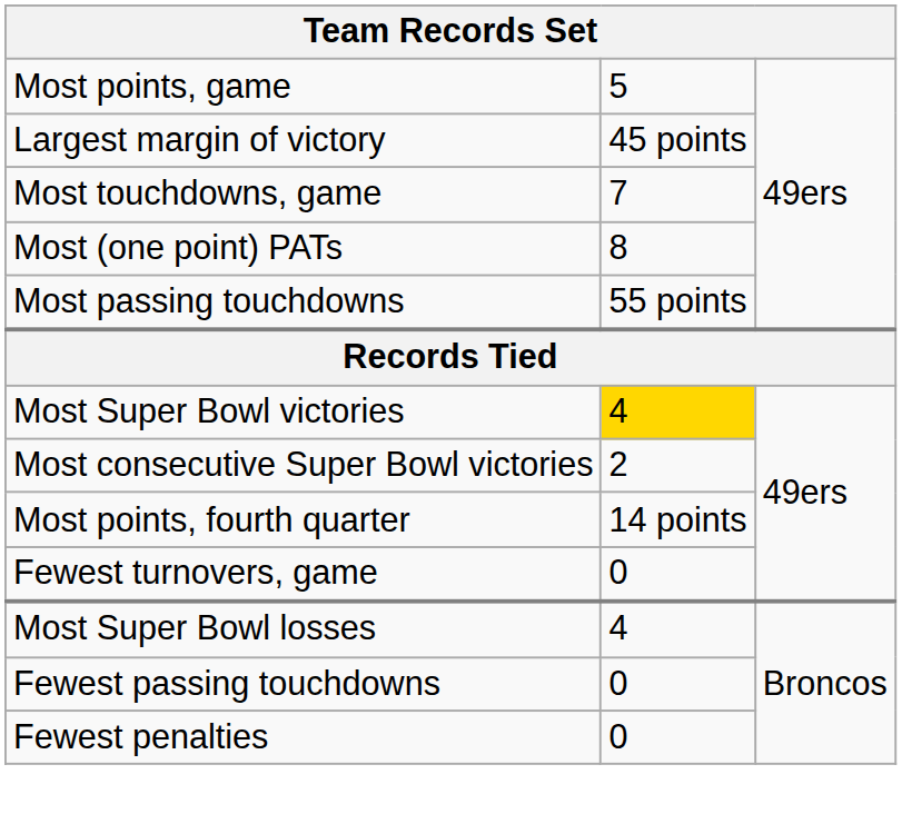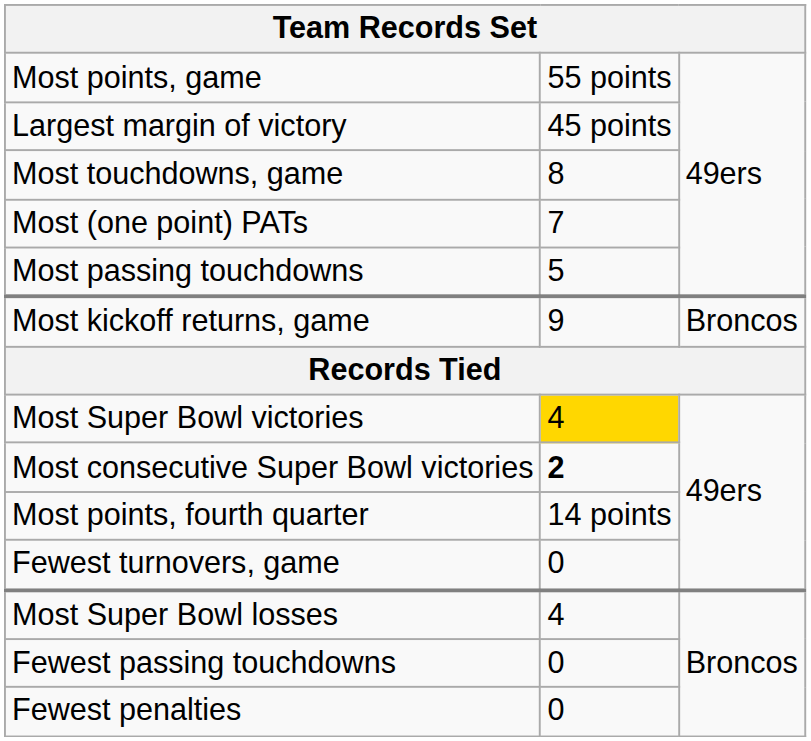Most points, game | column 2: 5 -> 55 points
Most touchdowns, game | column 2: 7 -> 8
Most (one point) PATs | column 2: 8 -> 7
Most passing touchdowns | column 2: 55 points -> 5
+ row: Most kickoff returns, game | 9 | Broncos
Most consecutive Super Bowl victories | column 2: normal -> bold
